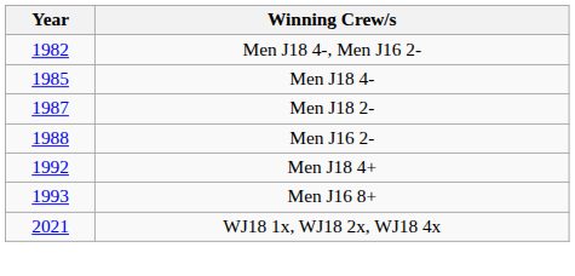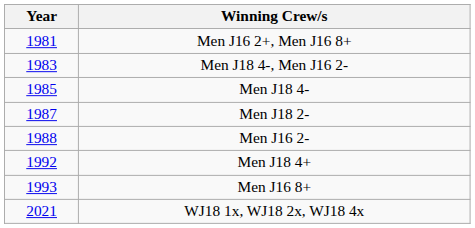+ row: 1981 | Men J16 2+, Men J16 8+
Men J18 4-, Men J16 2- | Year: 1982 -> 1983
